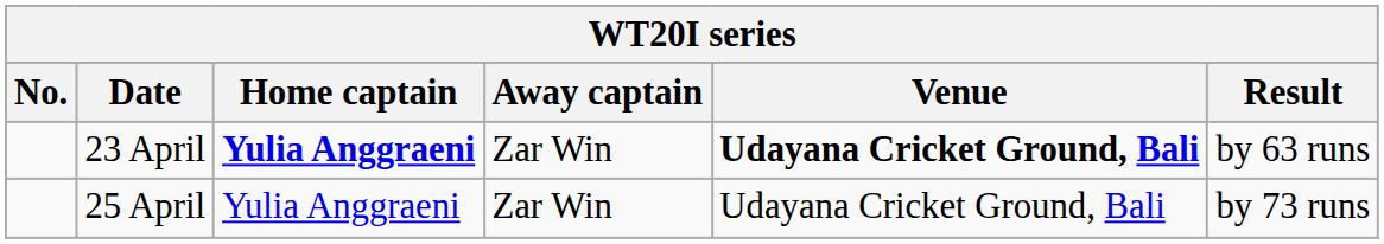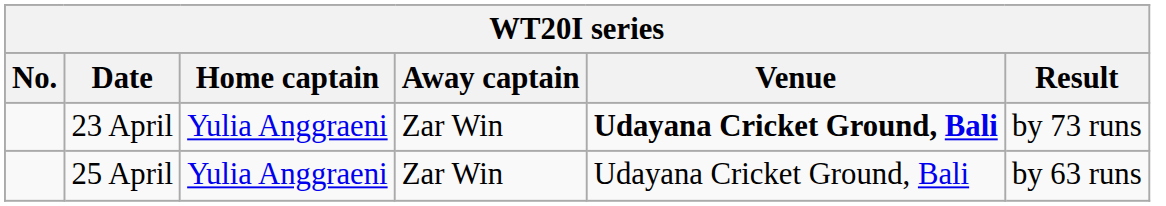23 April | Home captain: bold -> normal
23 April | Result: by 63 runs -> by 73 runs
25 April | Result: by 73 runs -> by 63 runs
